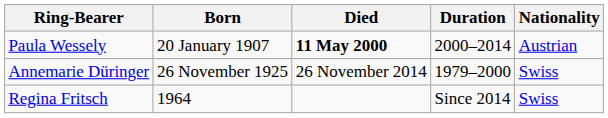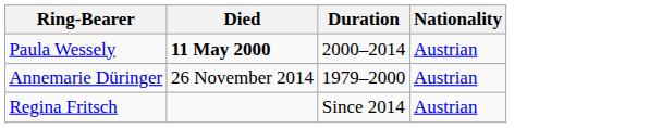- column: Born | 20 January 1907 | 26 November 1925 | 1964
Annemarie Düringer | Nationality: Swiss -> Austrian
Regina Fritsch | Nationality: Swiss -> Austrian
